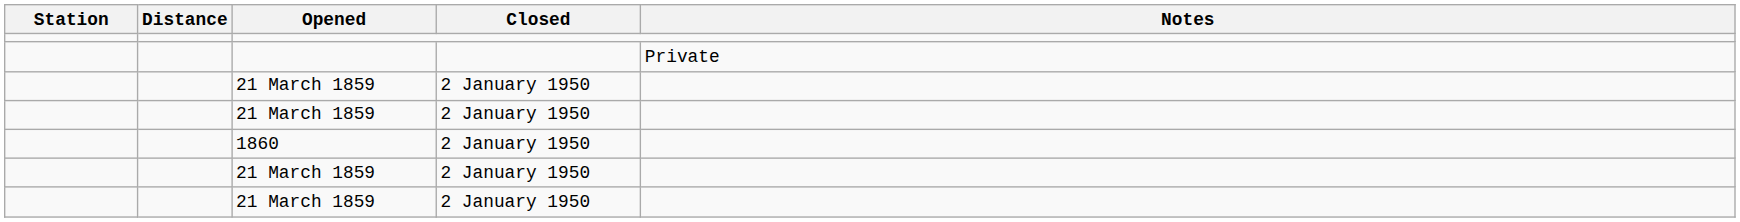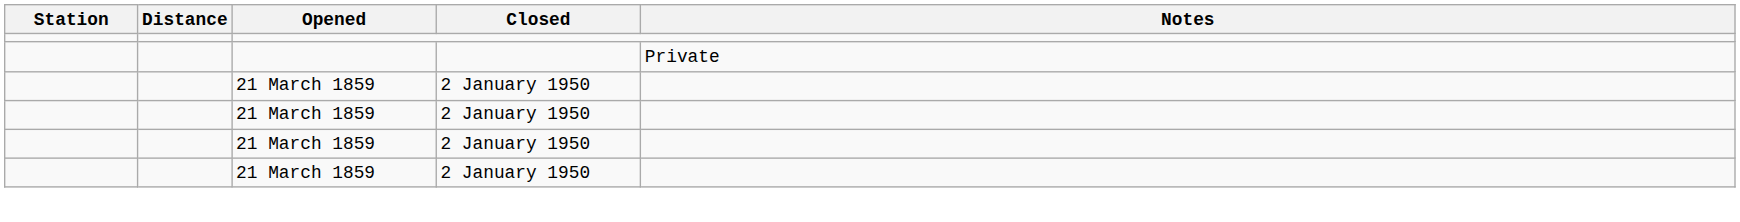- row: 1860 | 2 January 1950
